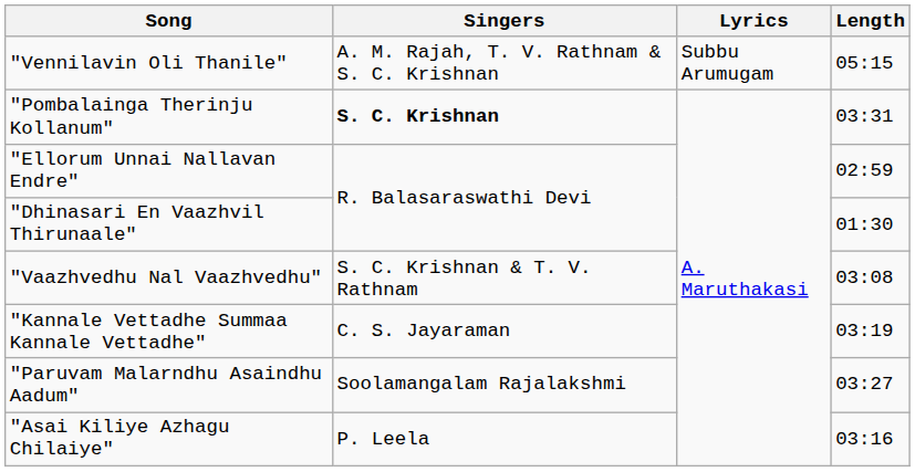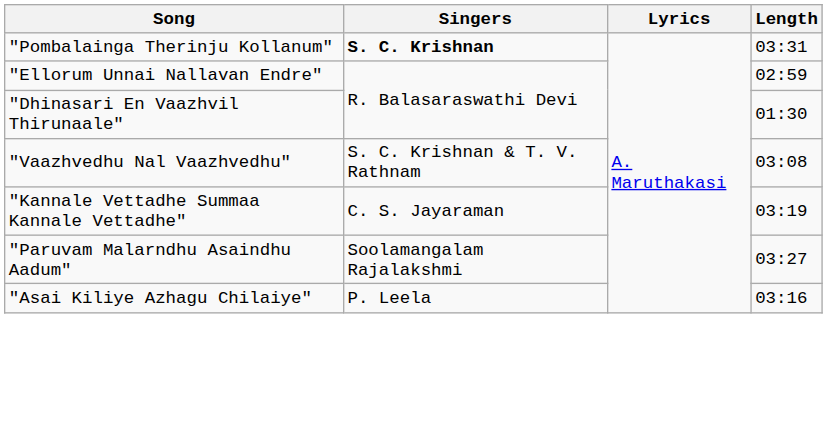- row: "Vennilavin Oli Thanile" | A. M. Rajah, T. V. Rathnam & S. C. Krishnan | Subbu Arumugam | 05:15
